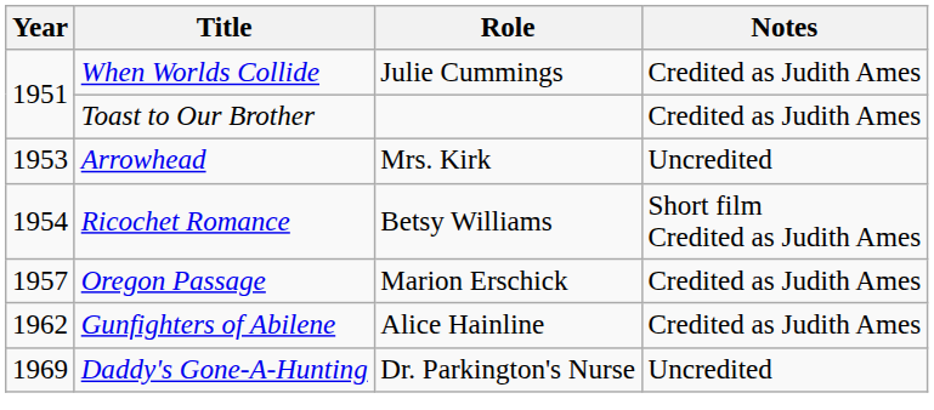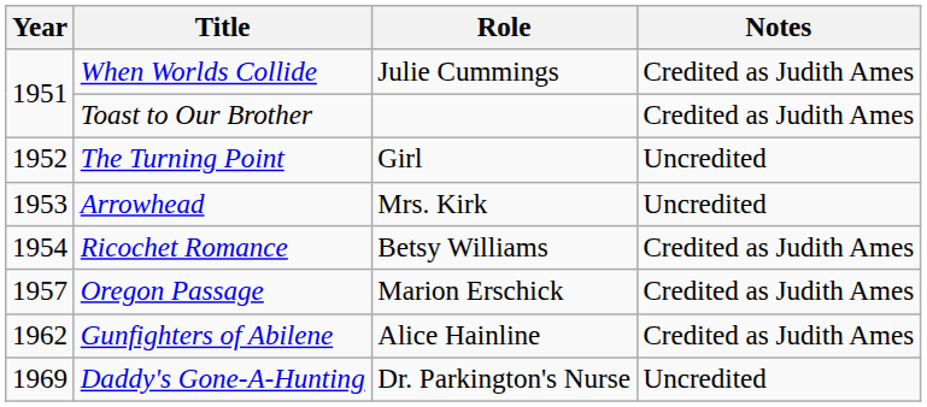+ row: 1952 | The Turning Point | Girl | Uncredited
Ricochet Romance | Notes: Short film Credited as Judith Ames -> Credited as Judith Ames
